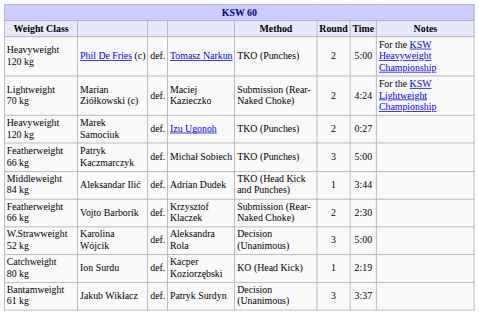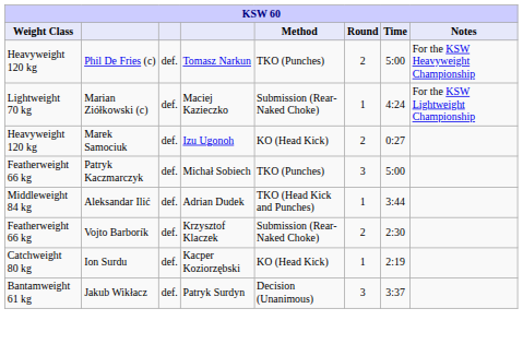Marian Ziółkowski (c) | Round: 2 -> 1
Marek Samociuk | Method: TKO (Punches) -> KO (Head Kick)
- row: W.Strawweight 52 kg | Karolina Wójcik | def. | Aleksandra Rola | Decision (Unanimous) | 3 | 5:00
